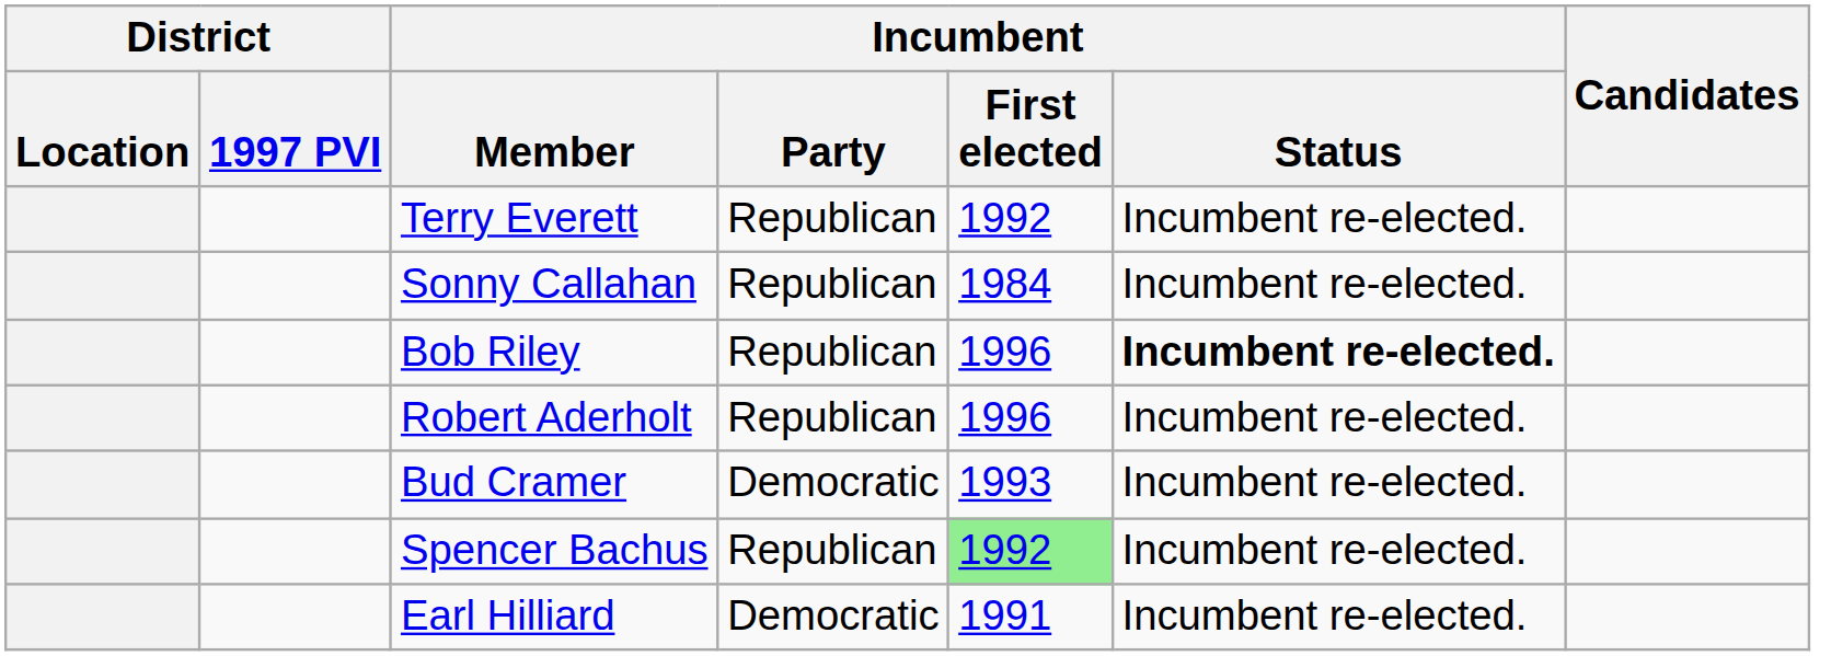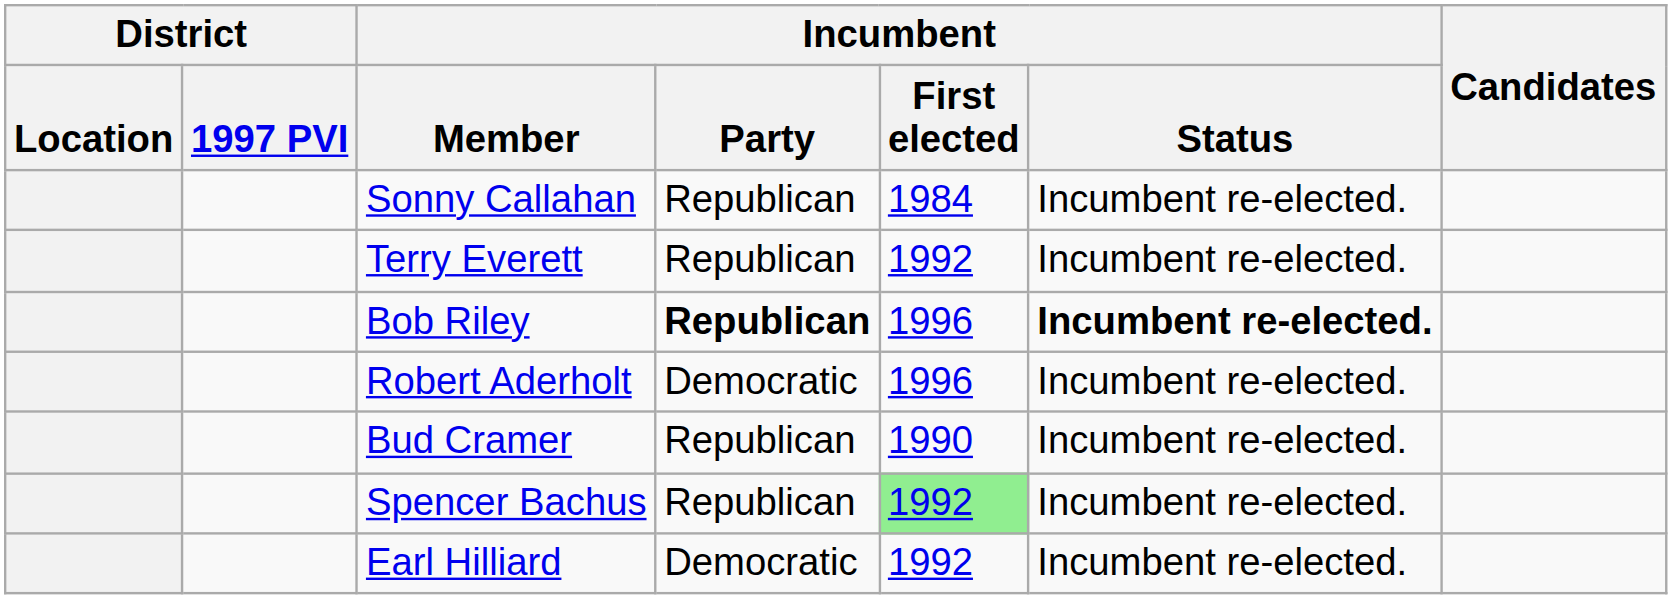rows swapped: Sonny Callahan <-> Terry Everett
Bob Riley | Incumbent / Party: normal -> bold
Robert Aderholt | Incumbent / Party: Republican -> Democratic
Bud Cramer | Incumbent / Party: Democratic -> Republican
Bud Cramer | Incumbent / First elected: 1993 -> 1990
Earl Hilliard | Incumbent / First elected: 1991 -> 1992
